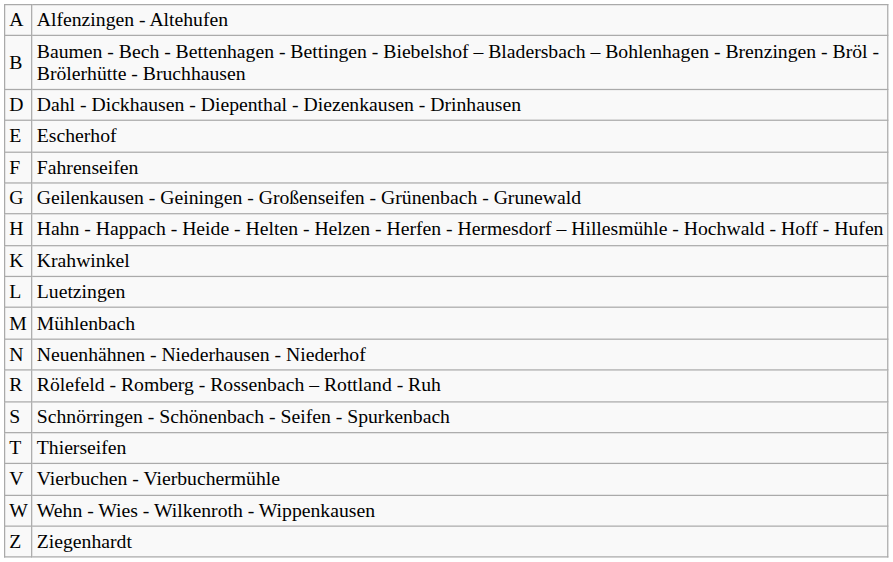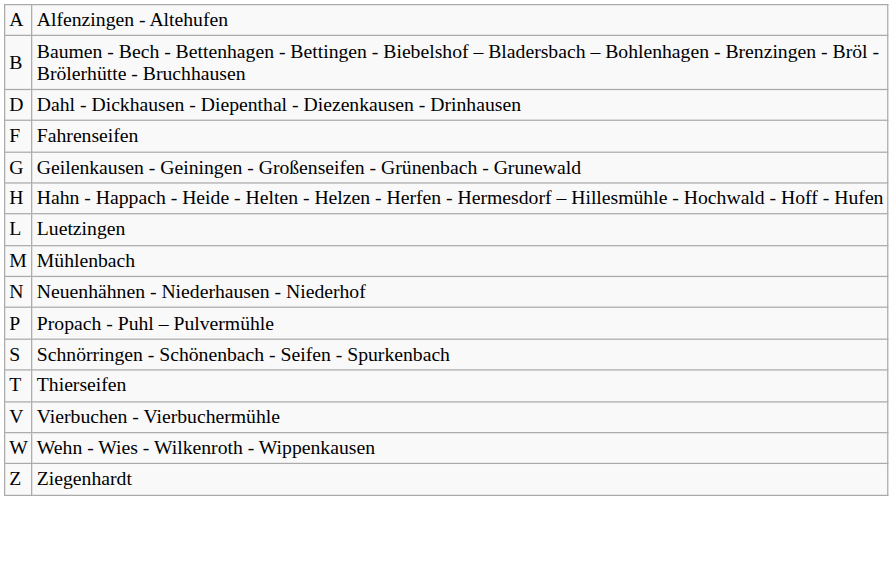- row: E | Escherhof
- row: K | Krahwinkel
+ row: P | Propach - Puhl – Pulvermühle
- row: R | Rölefeld - Romberg - Rossenbach – Rottland - Ruh
